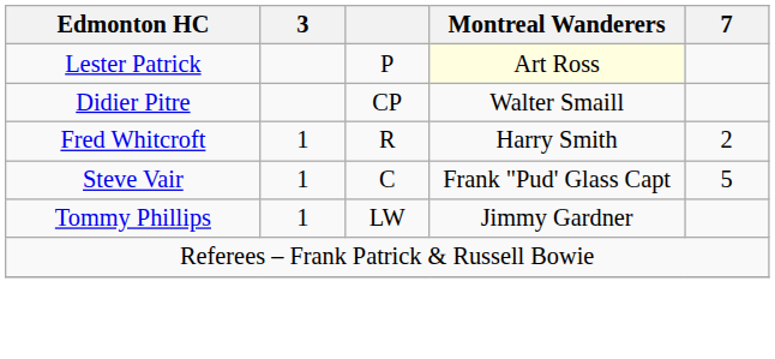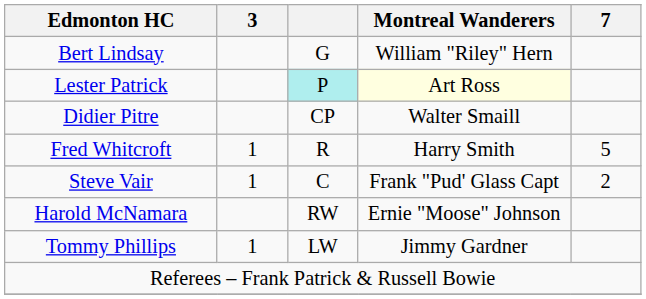+ row: Bert Lindsay | G | William "Riley" Hern
Lester Patrick | column 3: no background -> paleturquoise background
Fred Whitcroft | 7: 2 -> 5
Steve Vair | 7: 5 -> 2
+ row: Harold McNamara | RW | Ernie "Moose" Johnson
